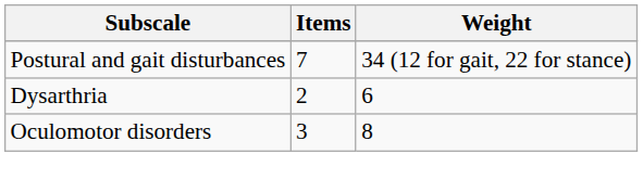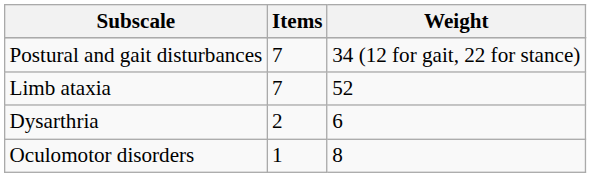+ row: Limb ataxia | 7 | 52
Oculomotor disorders | Items: 3 -> 1
